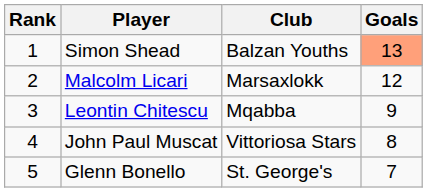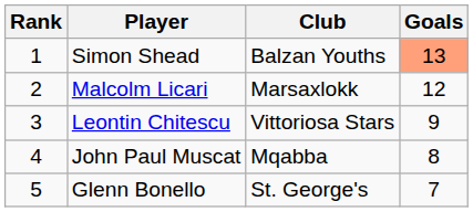Leontin Chitescu | Club: Mqabba -> Vittoriosa Stars
John Paul Muscat | Club: Vittoriosa Stars -> Mqabba
